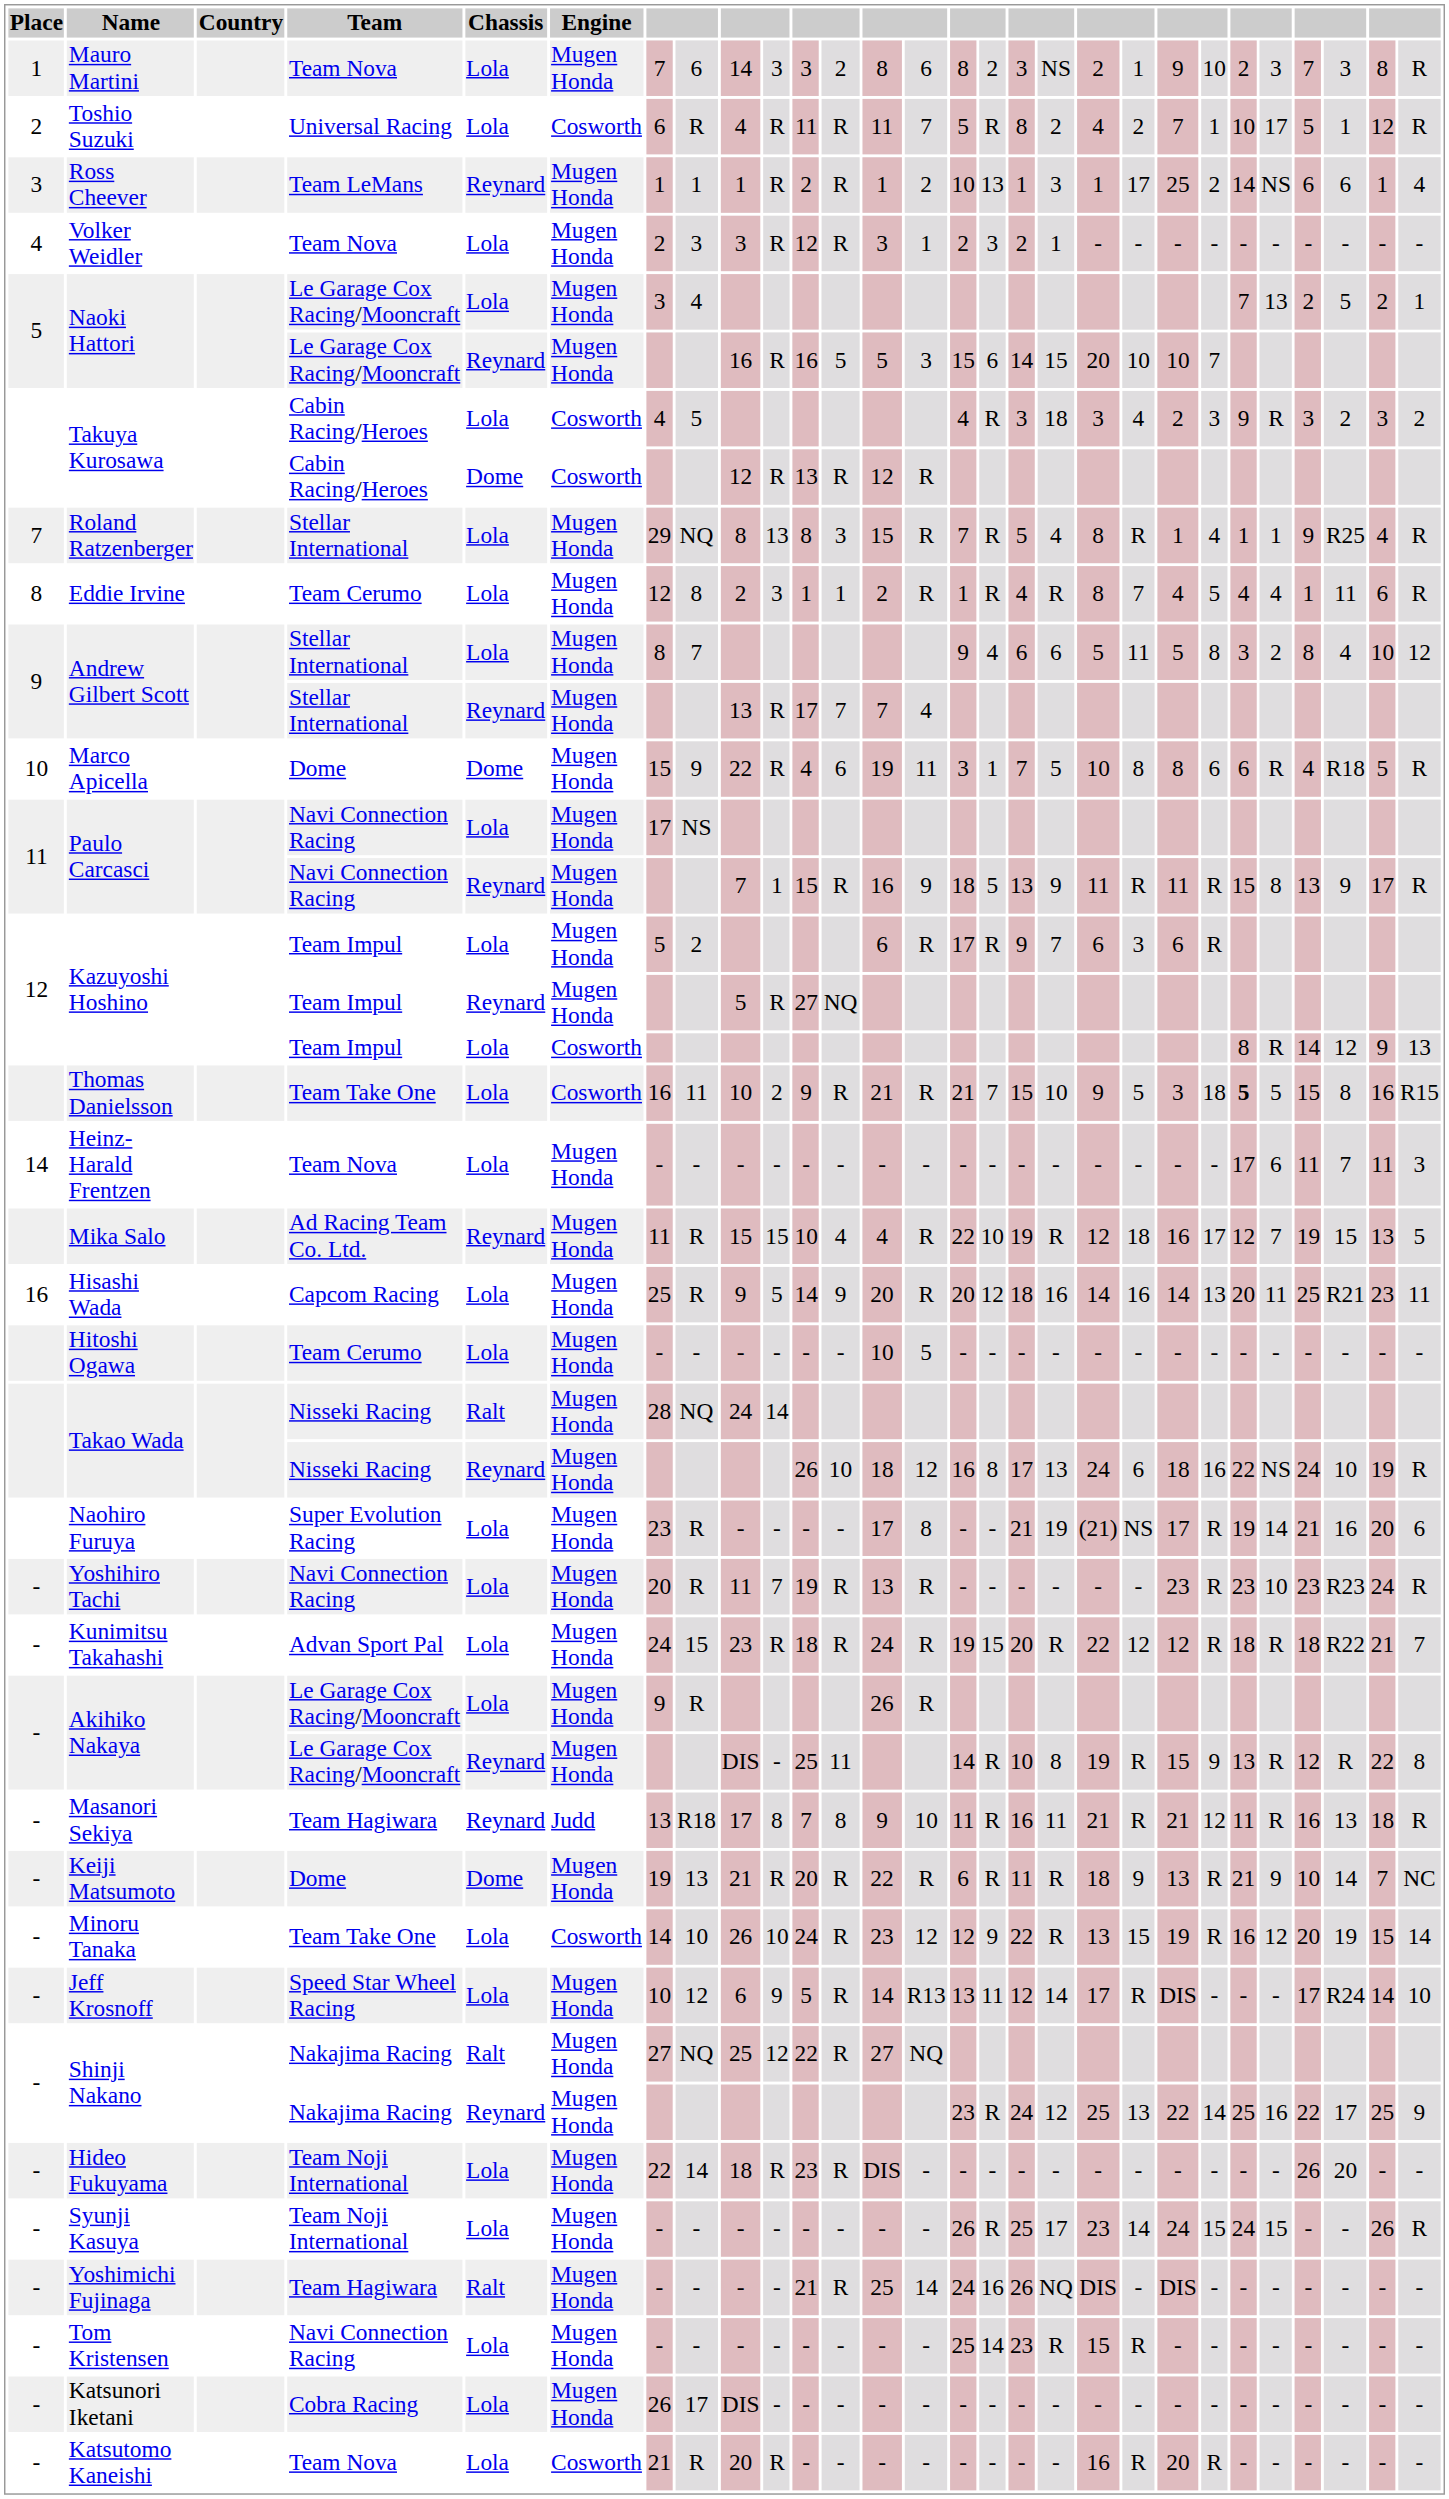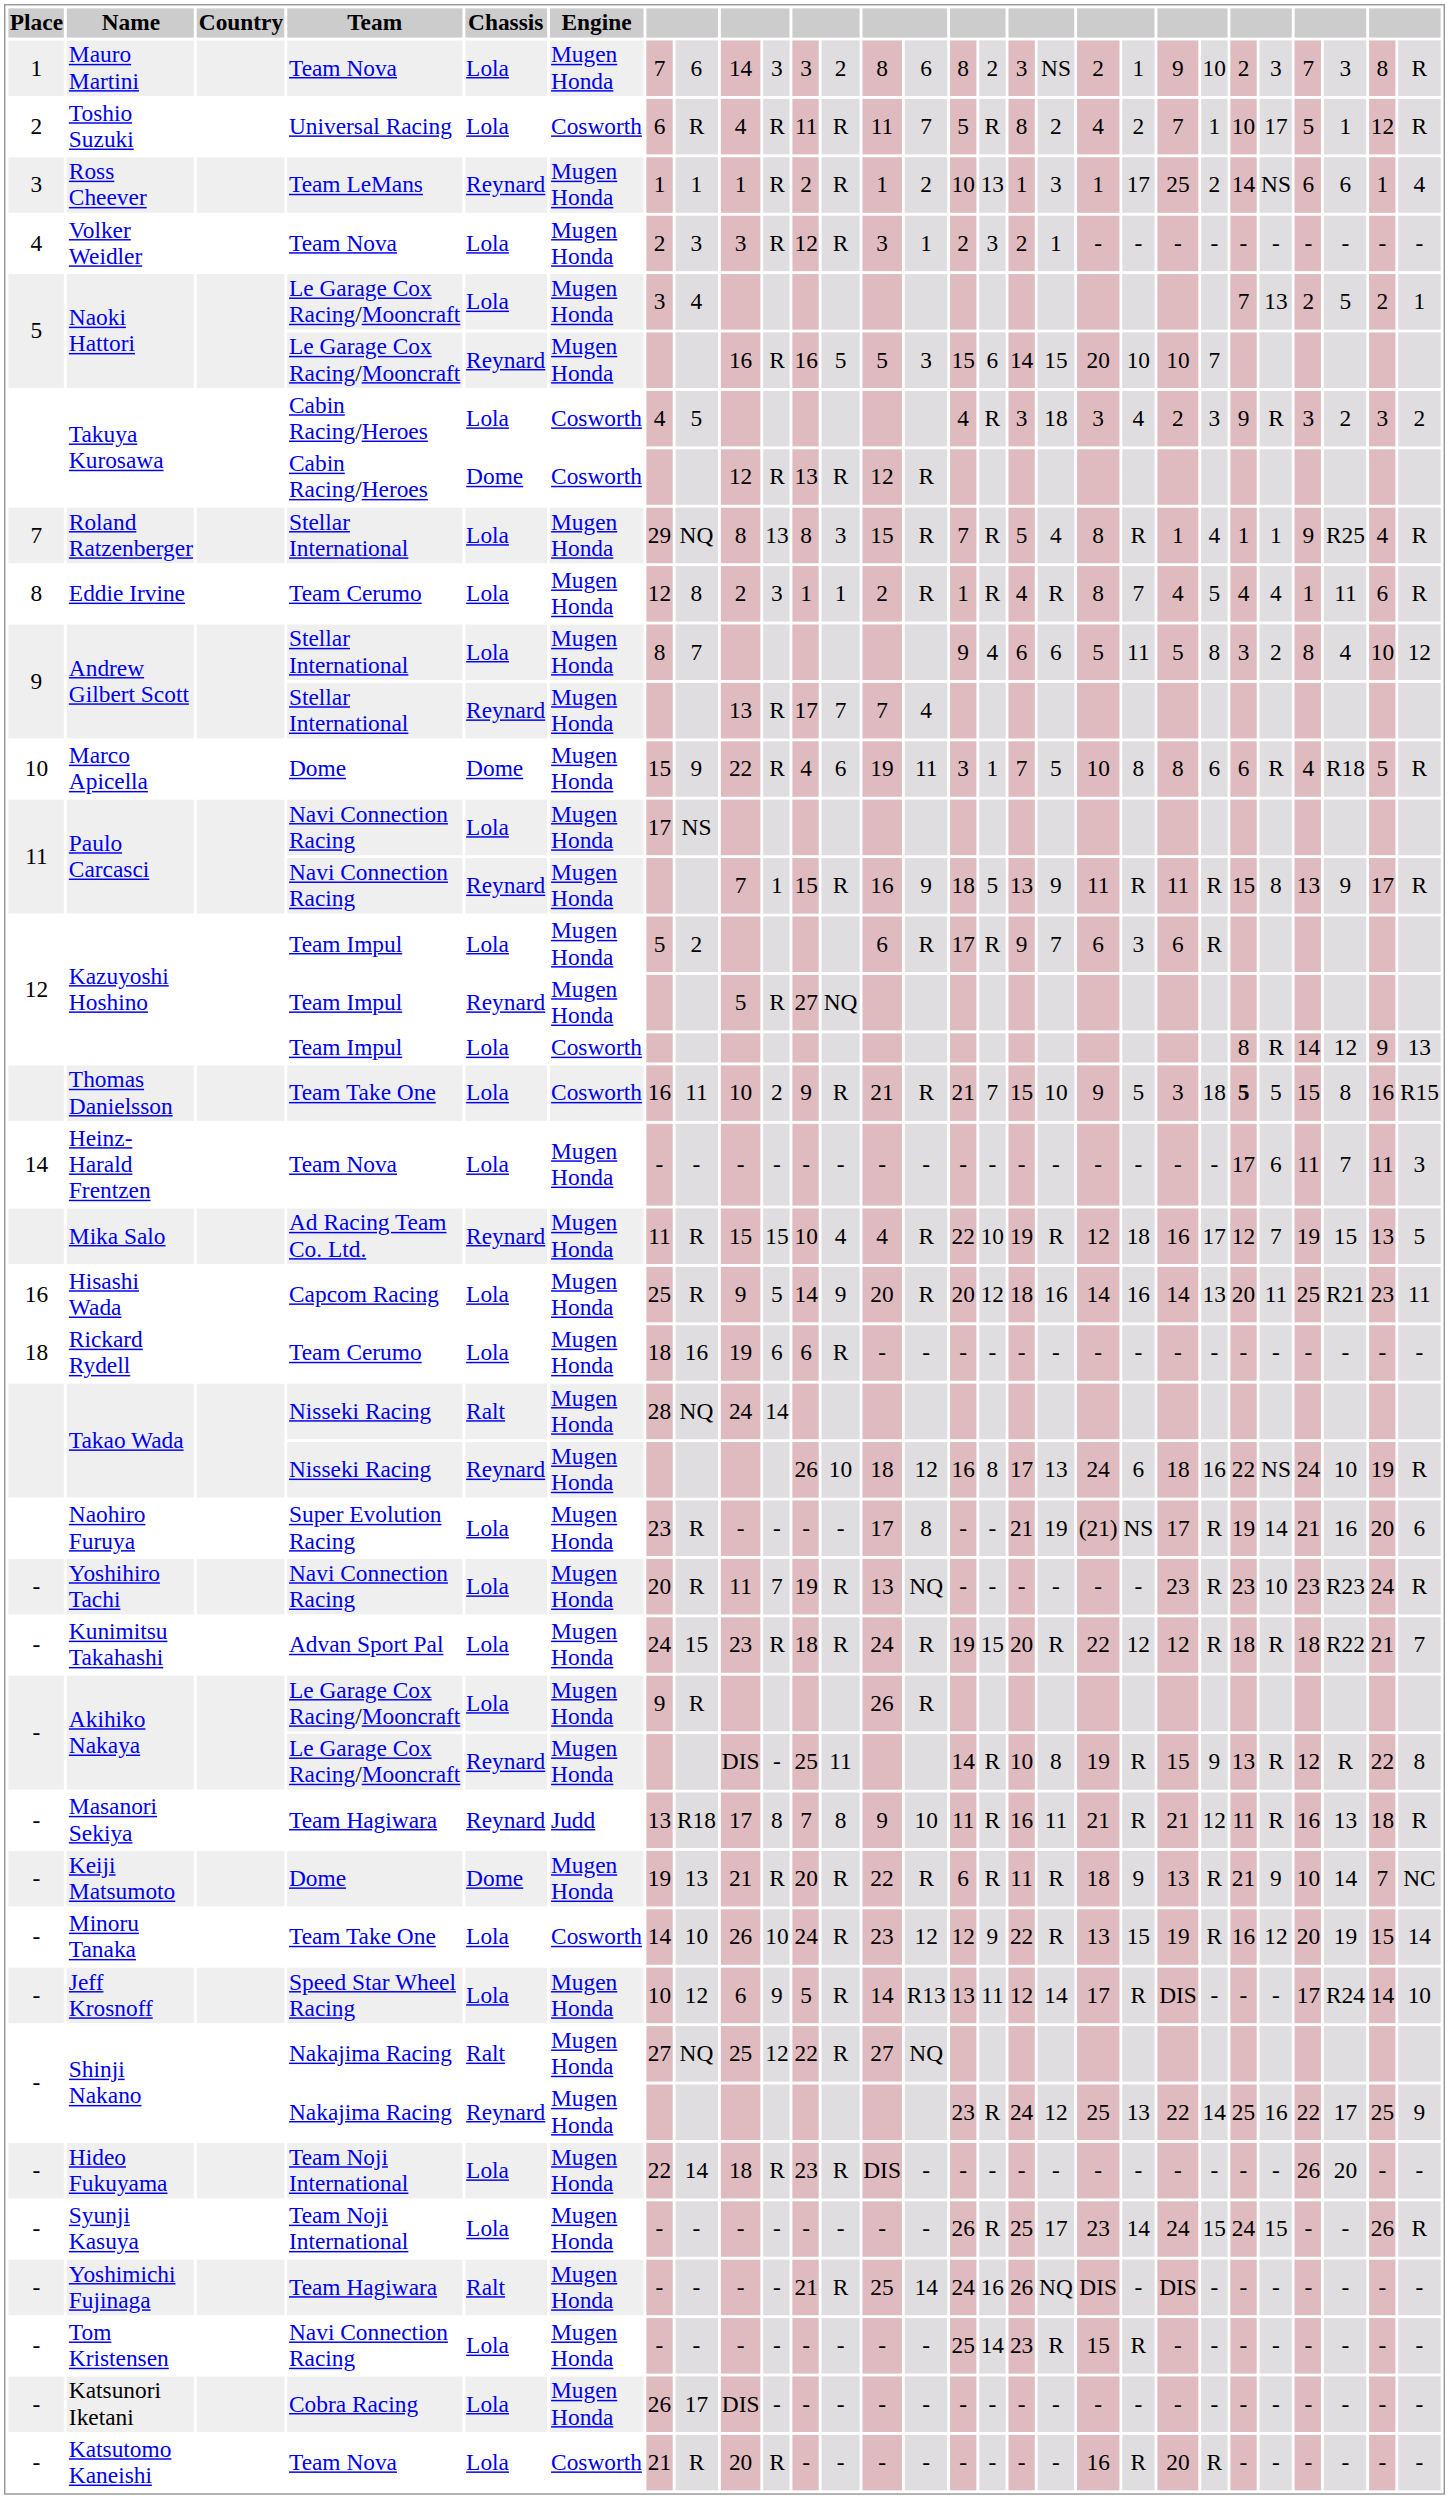- row: Hitoshi Ogawa | Team Cerumo | Lola | Mugen Honda | - | - | - | - | - | - | 10 | 5 | - | - | - | - | - | - | - | - | - | - | - | - | - | -
+ row: 18 | Rickard Rydell | Team Cerumo | Lola | Mugen Honda | 18 | 16 | 19 | 6 | 6 | R | - | - | - | - | - | - | - | - | - | - | - | - | - | - | - | -
Yoshihiro Tachi | column 14: R -> NQ
